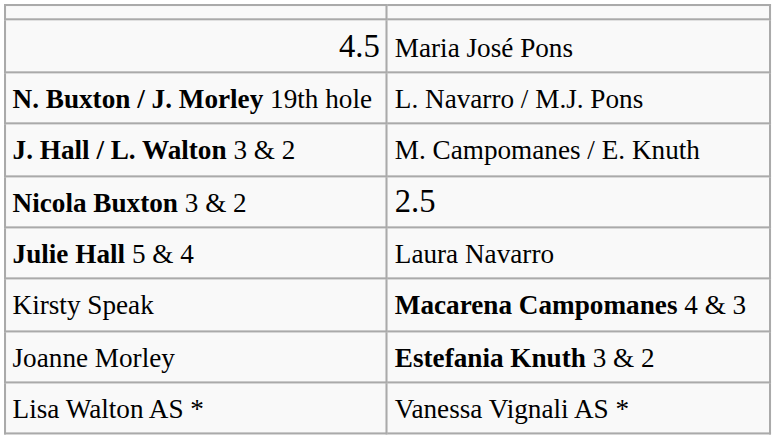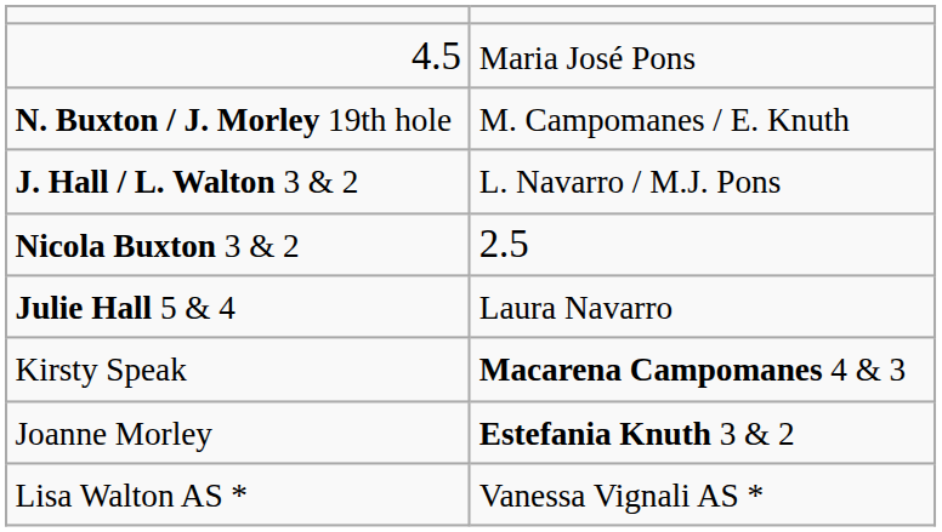N. Buxton / J. Morley 19th hole | column 2: L. Navarro / M.J. Pons -> M. Campomanes / E. Knuth
J. Hall / L. Walton 3 & 2 | column 2: M. Campomanes / E. Knuth -> L. Navarro / M.J. Pons
